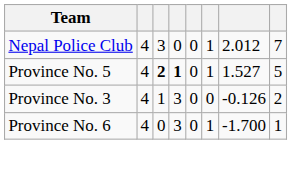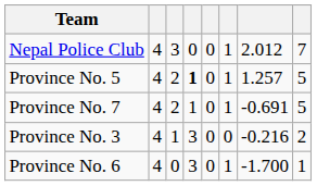Province No. 5 | column 3: bold -> normal
Province No. 5 | column 7: 1.527 -> 1.257
+ row: Province No. 7 | 4 | 2 | 1 | 0 | 1 | -0.691 | 5
Province No. 3 | column 7: -0.126 -> -0.216
